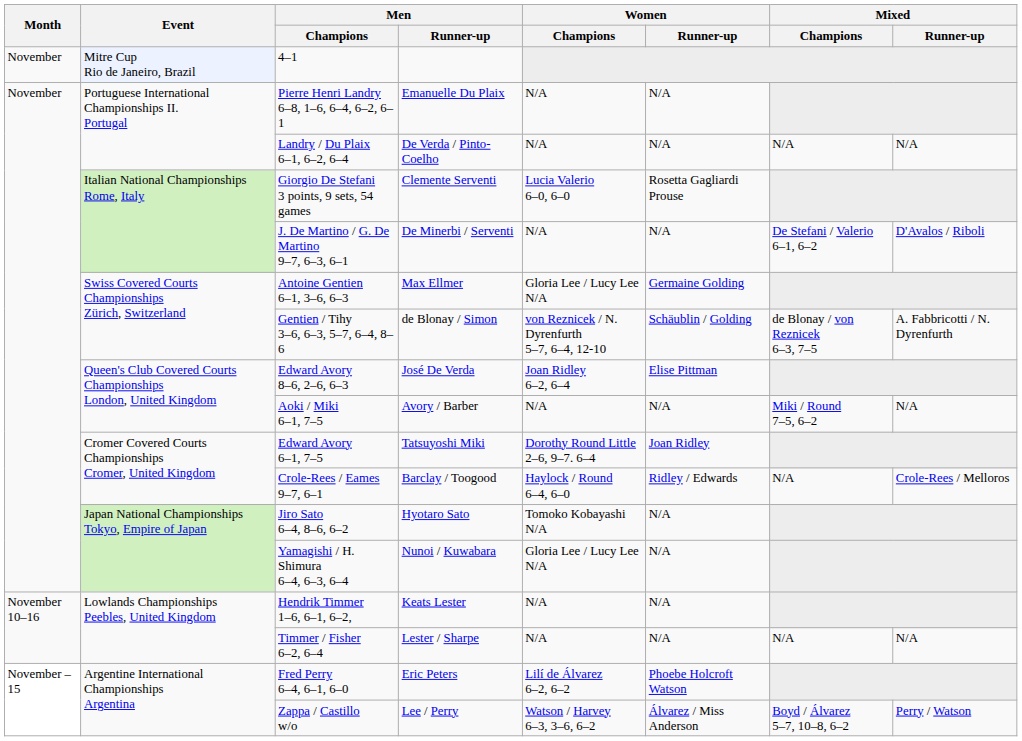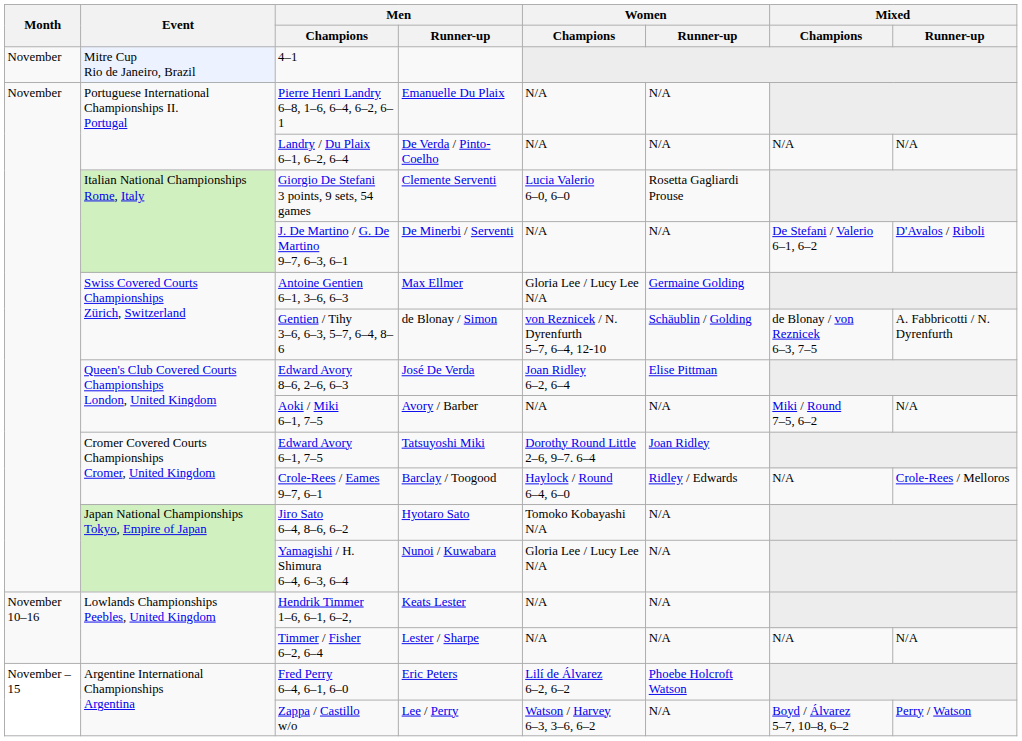Zappa / Castillo w/o | Women / Runner-up: Álvarez / Miss Anderson -> N/A
